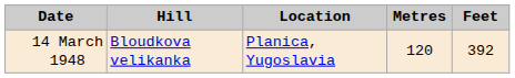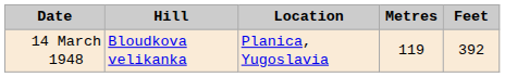14 March 1948 | Metres: 120 -> 119
